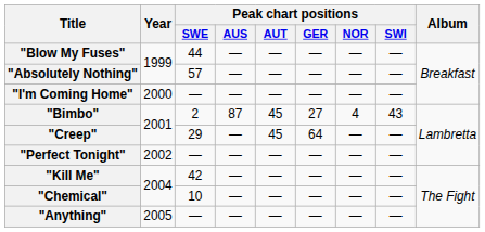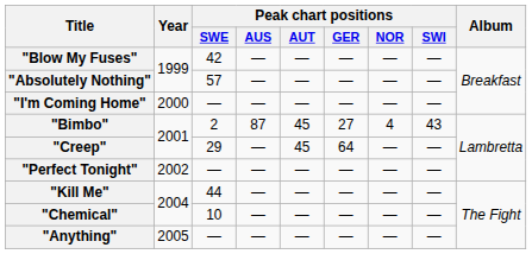"Blow My Fuses" | Peak chart positions / SWE: 44 -> 42
"Kill Me" | Peak chart positions / SWE: 42 -> 44
